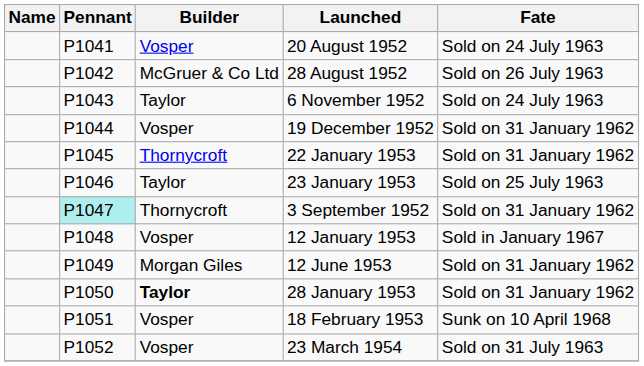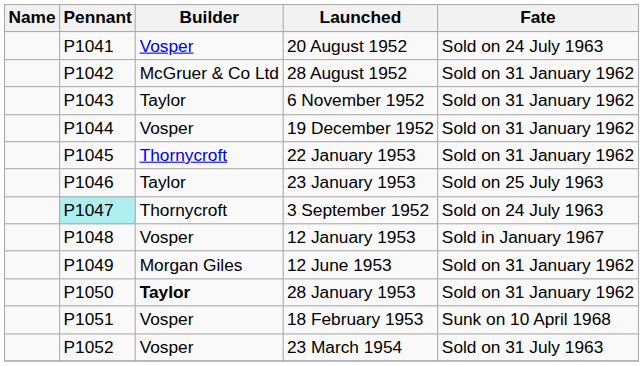28 August 1952 | Fate: Sold on 26 July 1963 -> Sold on 31 January 1962
6 November 1952 | Fate: Sold on 24 July 1963 -> Sold on 31 January 1962
3 September 1952 | Fate: Sold on 31 January 1962 -> Sold on 24 July 1963
